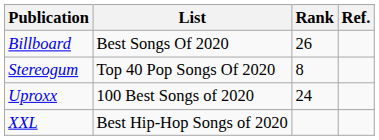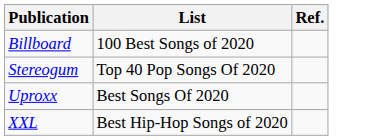- column: Rank | 26 | 8 | 24
Billboard | List: Best Songs Of 2020 -> 100 Best Songs of 2020
Uproxx | List: 100 Best Songs of 2020 -> Best Songs Of 2020
